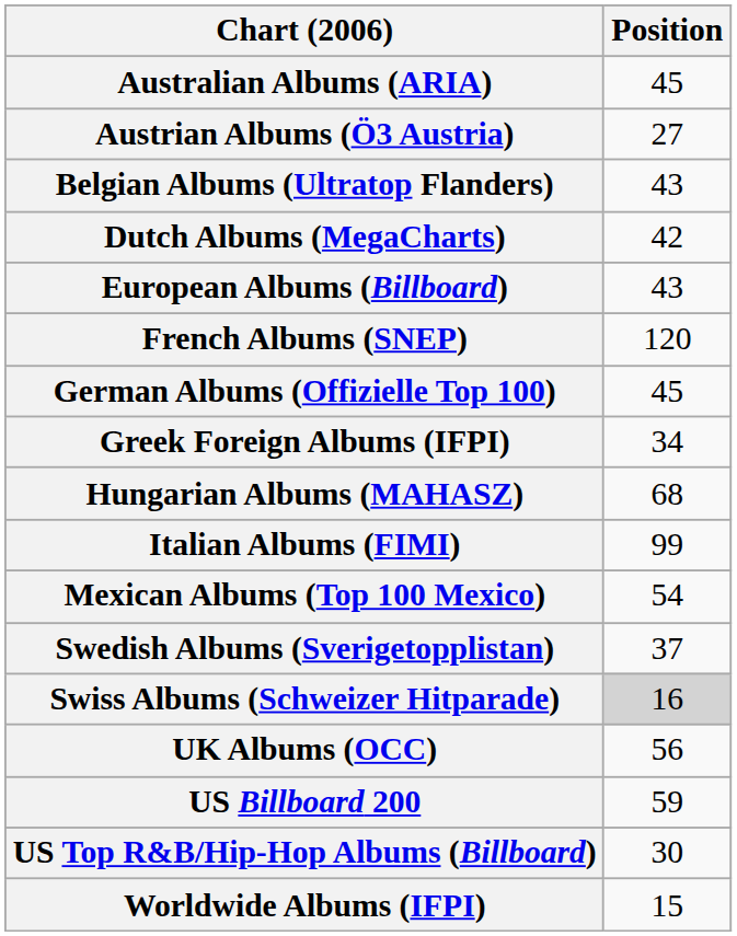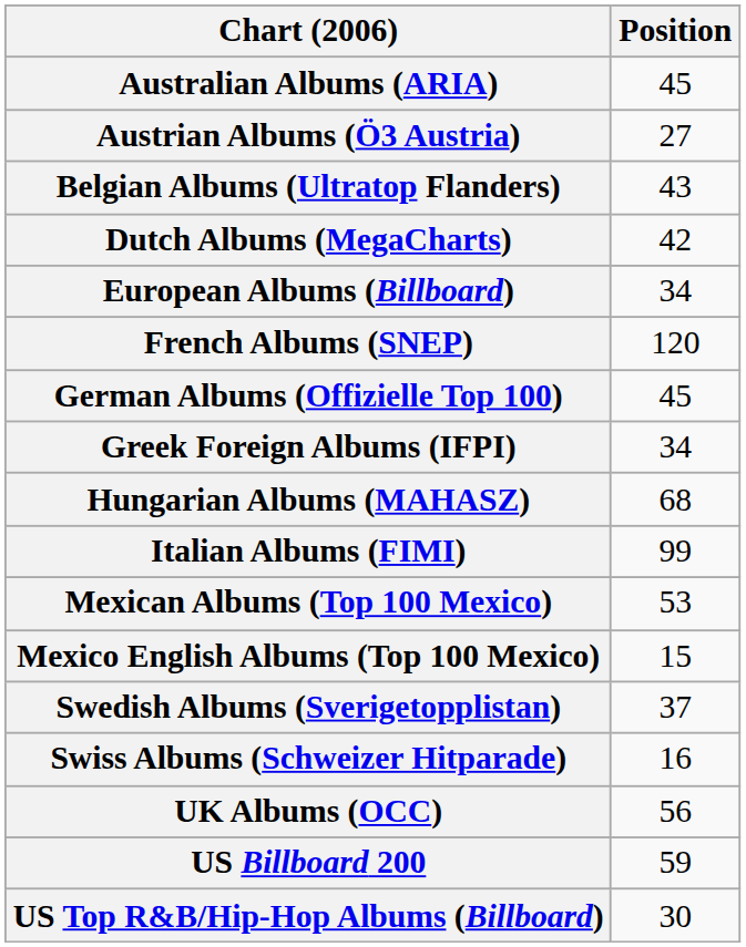European Albums (Billboard) | Position: 43 -> 34
Mexican Albums (Top 100 Mexico) | Position: 54 -> 53
+ row: Mexico English Albums (Top 100 Mexico) | 15
Swiss Albums (Schweizer Hitparade) | Position: lightgrey background -> no background
- row: Worldwide Albums (IFPI) | 15
